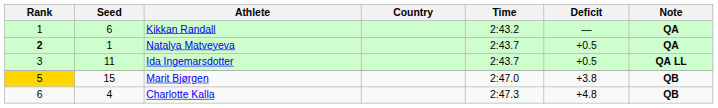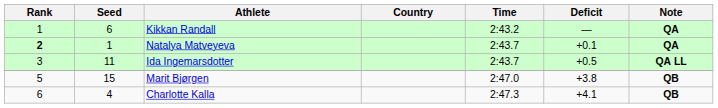Natalya Matveyeva | Deficit: +0.5 -> +0.1
Marit Bjørgen | Rank: gold background -> no background
Charlotte Kalla | Deficit: +4.8 -> +4.1
